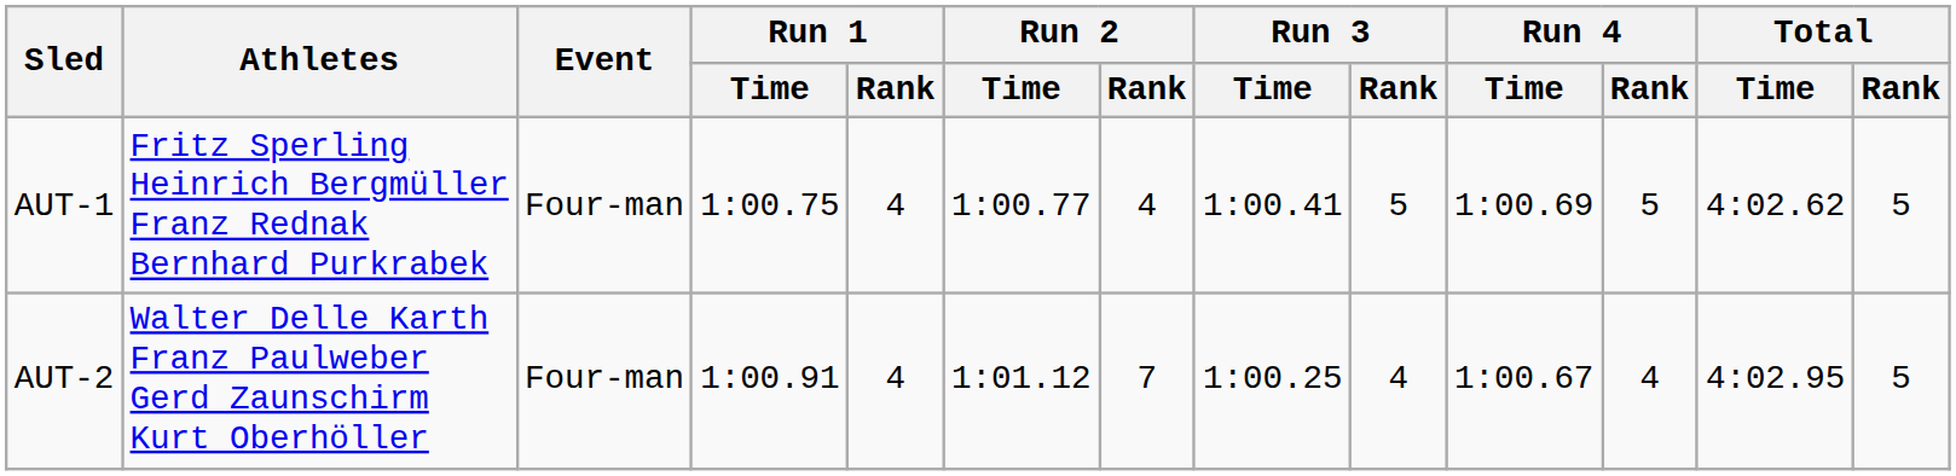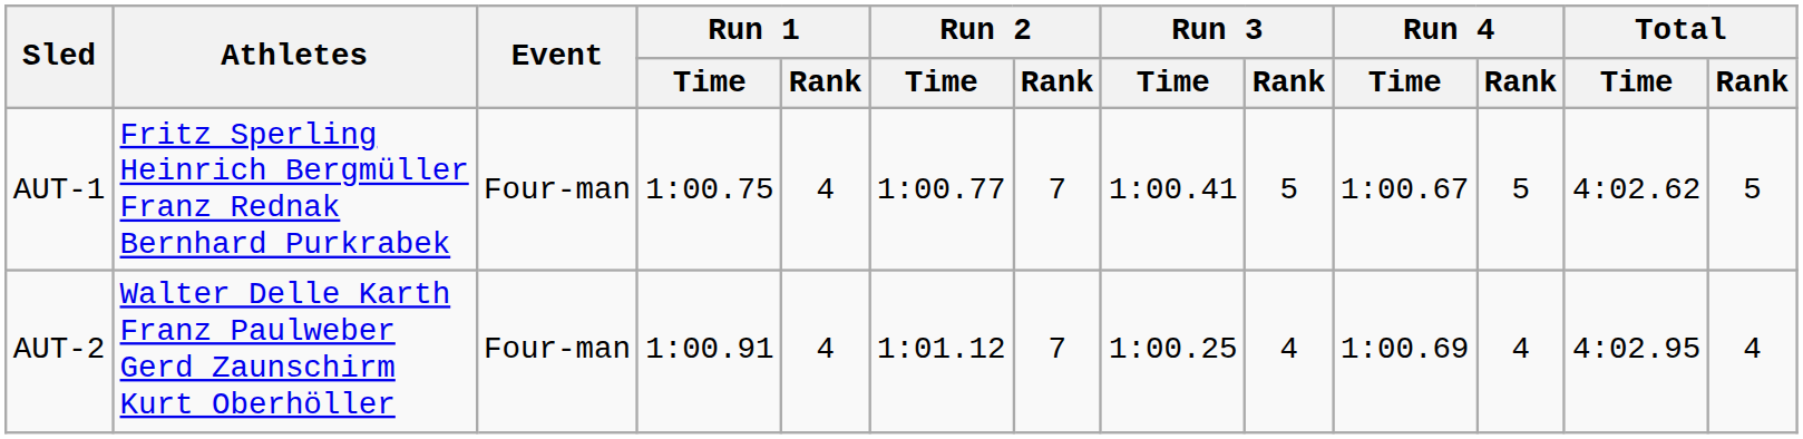AUT-1 | Run 2 / Rank: 4 -> 7
AUT-1 | Run 4 / Time: 1:00.69 -> 1:00.67
AUT-2 | Run 4 / Time: 1:00.67 -> 1:00.69
AUT-2 | Total / Rank: 5 -> 4
